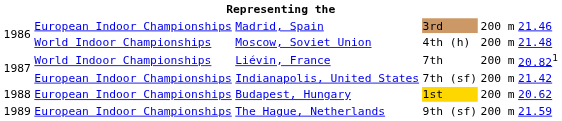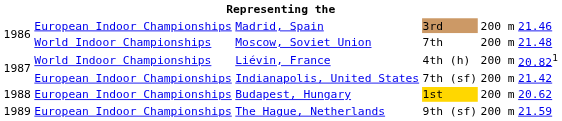Moscow, Soviet Union | column 4: 4th (h) -> 7th
Liévin, France | column 4: 7th -> 4th (h)
